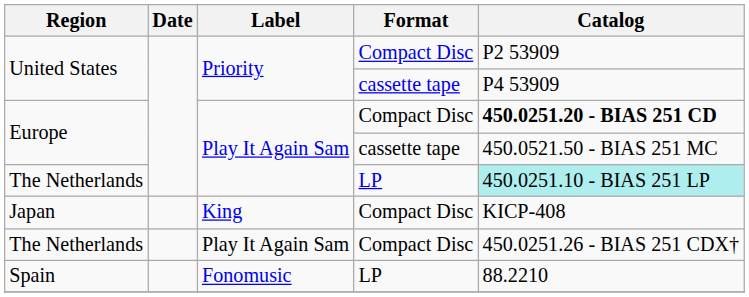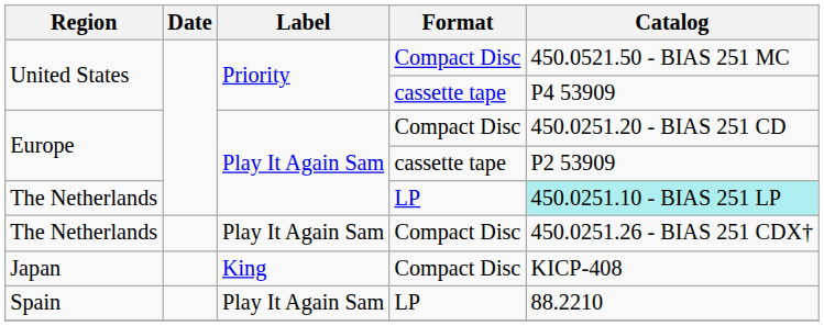United States / Compact Disc | Catalog: P2 53909 -> 450.0521.50 - BIAS 251 MC
Europe / Compact Disc | Catalog: bold -> normal
Europe / cassette tape | Catalog: 450.0521.50 - BIAS 251 MC -> P2 53909
rows swapped: Japan <-> The Netherlands / Compact Disc
Spain | Label: Fonomusic -> Play It Again Sam
